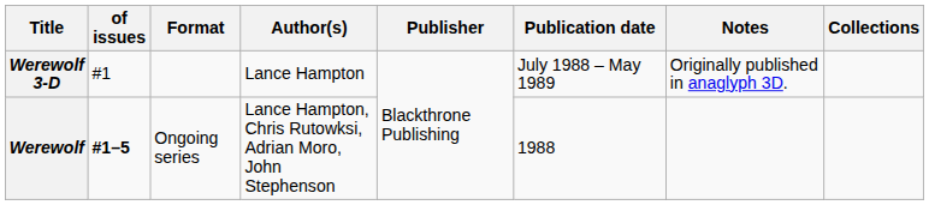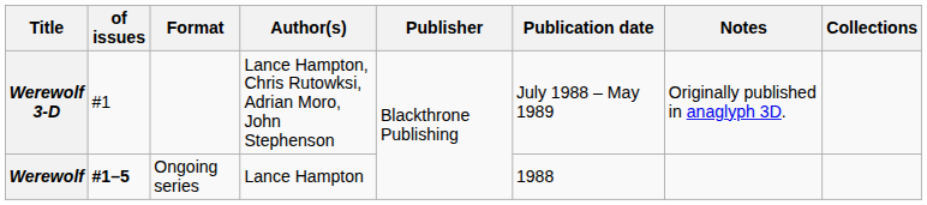Werewolf 3-D | Author(s): Lance Hampton -> Lance Hampton, Chris Rutowksi, Adrian Moro, John Stephenson
Werewolf | Author(s): Lance Hampton, Chris Rutowksi, Adrian Moro, John Stephenson -> Lance Hampton
